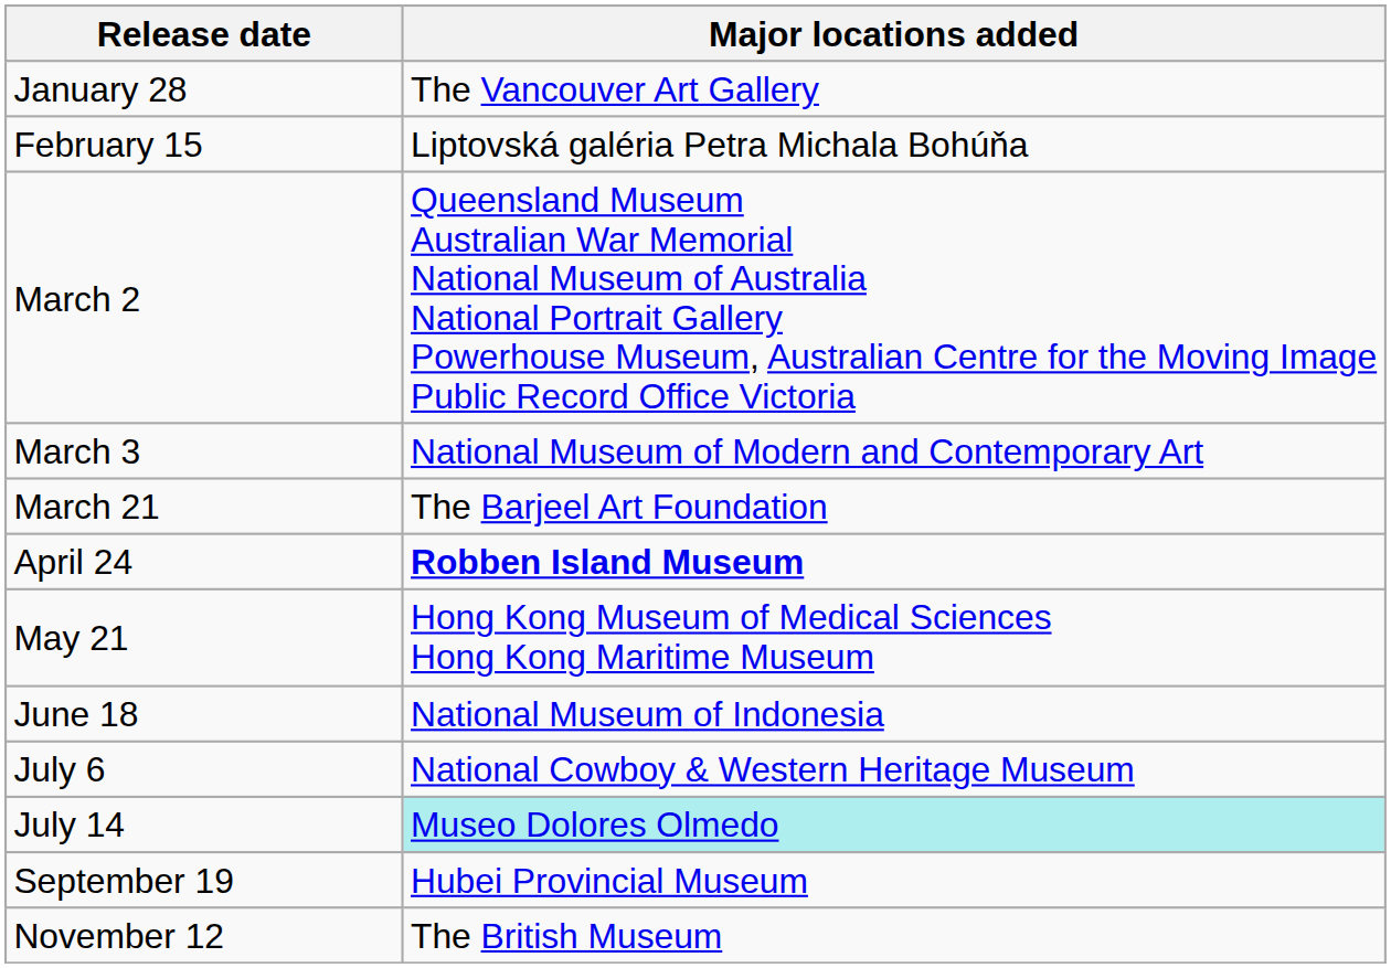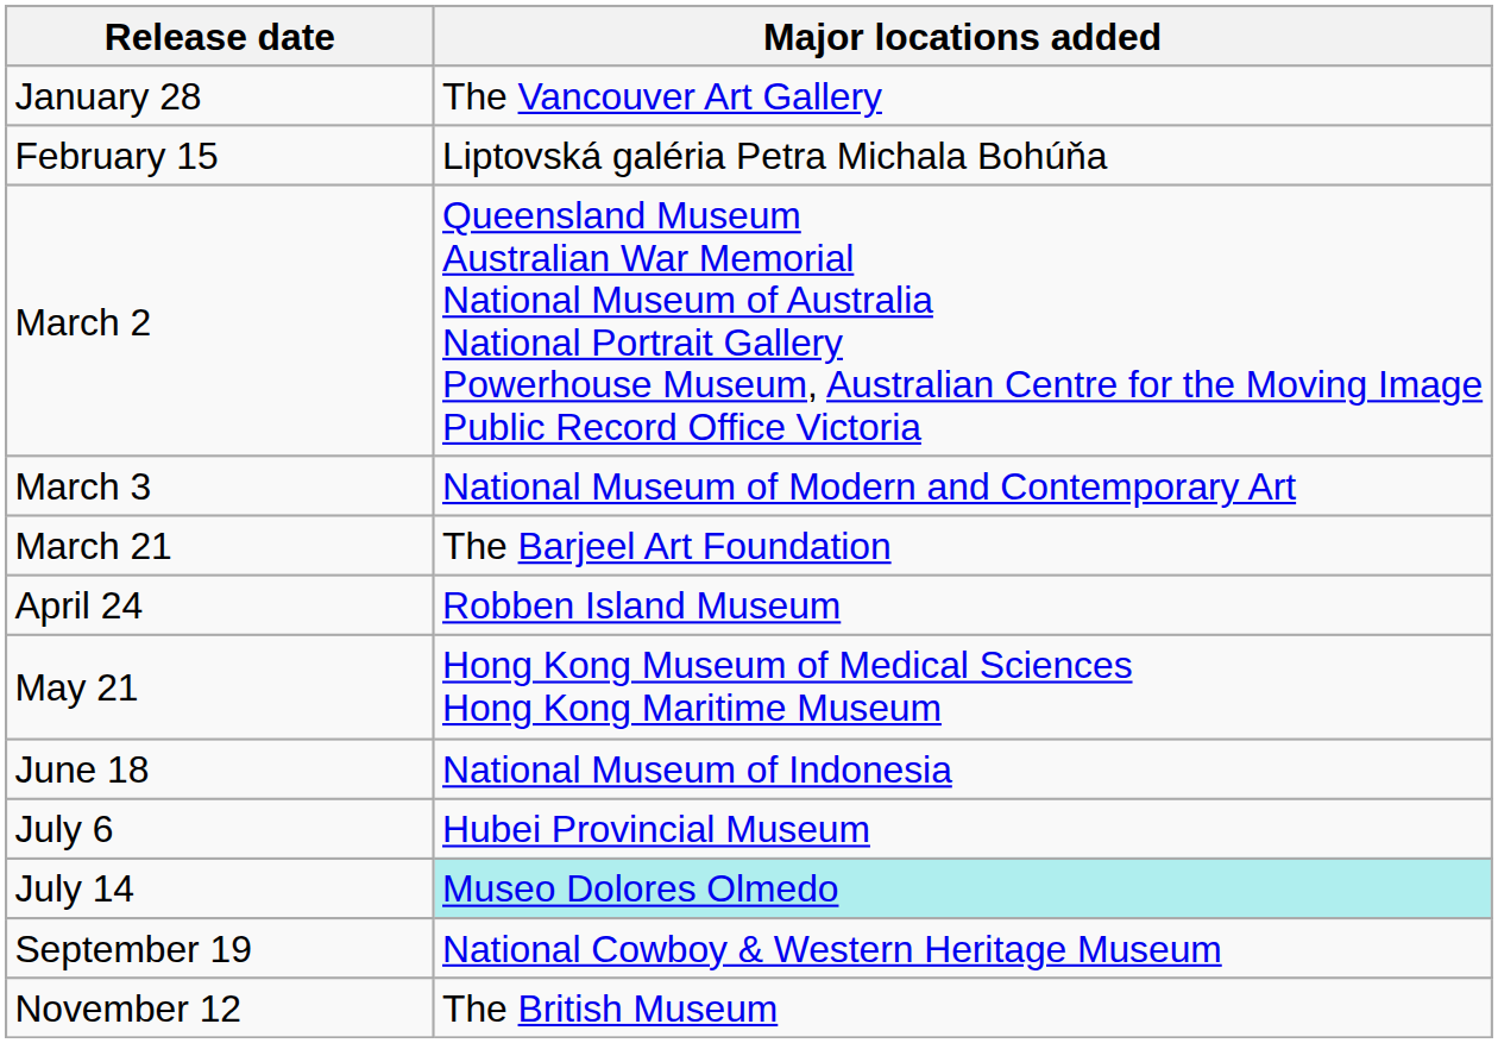April 24 | Major locations added: bold -> normal
July 6 | Major locations added: National Cowboy & Western Heritage Museum -> Hubei Provincial Museum
September 19 | Major locations added: Hubei Provincial Museum -> National Cowboy & Western Heritage Museum
